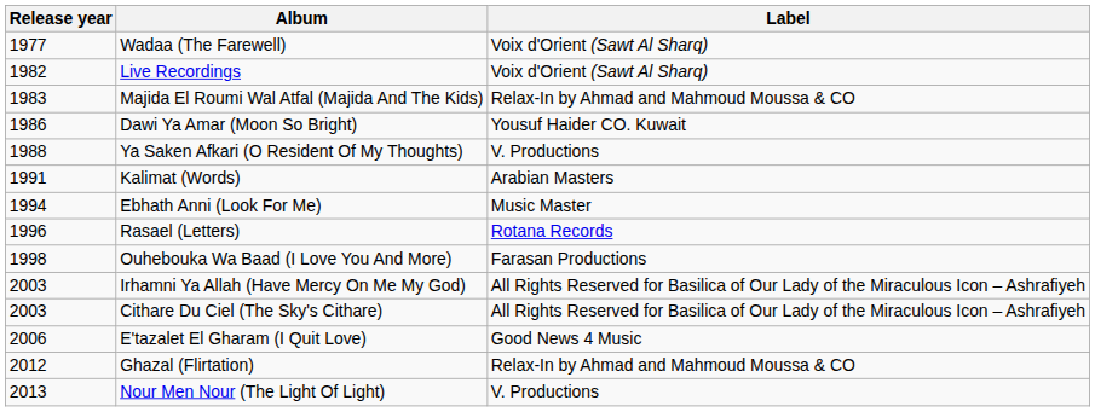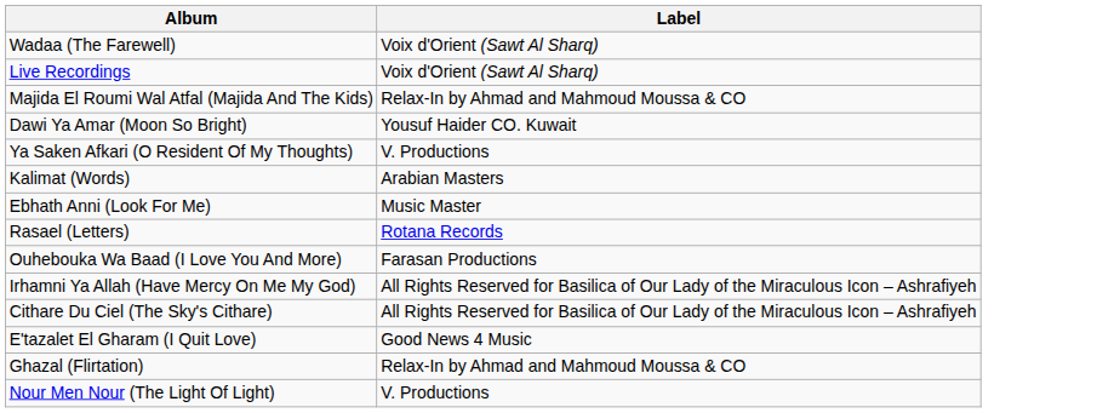- column: Release year | 1977 | 1982 | 1983 | 1986 | 1988 | 1991 | 1994 | 1996 | 1998 | 2003 | 2003 | 2006 | 2012 | 2013
